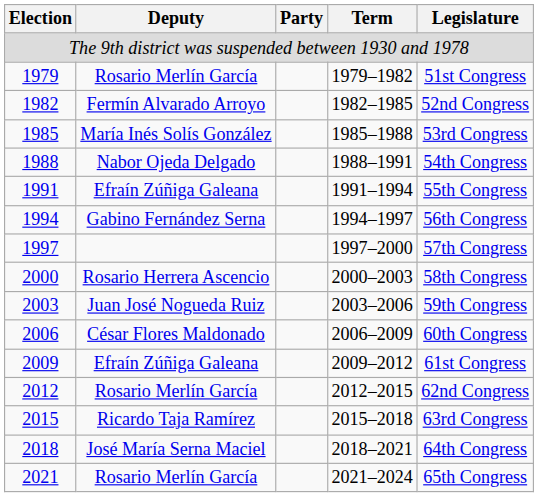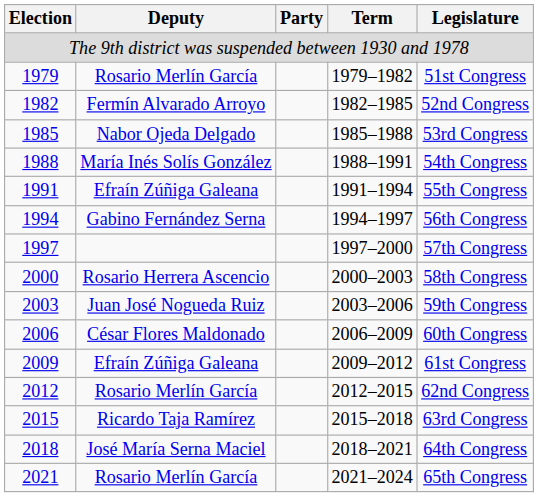1985 | Deputy: María Inés Solís González -> Nabor Ojeda Delgado
1988 | Deputy: Nabor Ojeda Delgado -> María Inés Solís González
